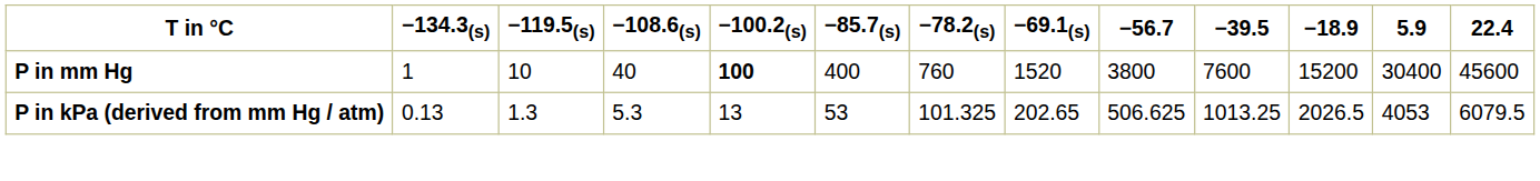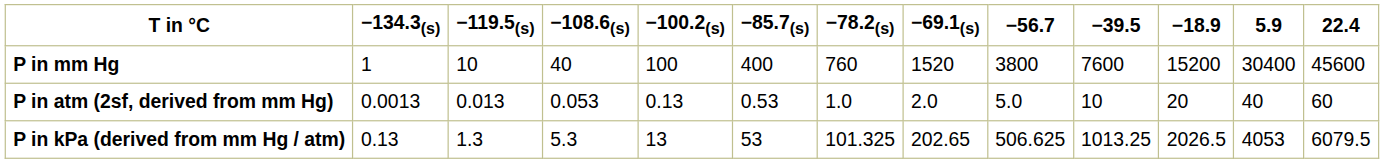P in mm Hg | −100.2(s): bold -> normal
+ row: P in atm (2sf, derived from mm Hg) | 0.0013 | 0.013 | 0.053 | 0.13 | 0.53 | 1.0 | 2.0 | 5.0 | 10 | 20 | 40 | 60
